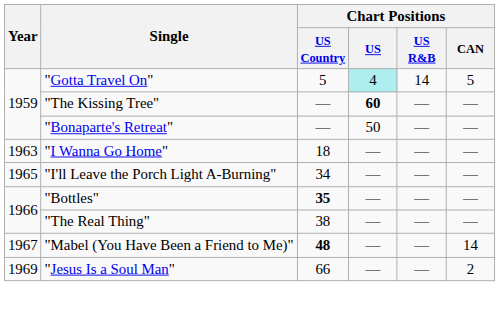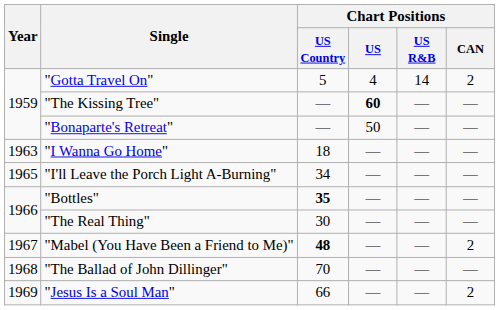"Gotta Travel On" | Chart Positions / US: paleturquoise background -> no background
"Gotta Travel On" | Chart Positions / CAN: 5 -> 2
"The Real Thing" | Chart Positions / US Country: 38 -> 30
"Mabel (You Have Been a Friend to Me)" | Chart Positions / CAN: 14 -> 2
+ row: 1968 | "The Ballad of John Dillinger" | 70 | — | — | —
